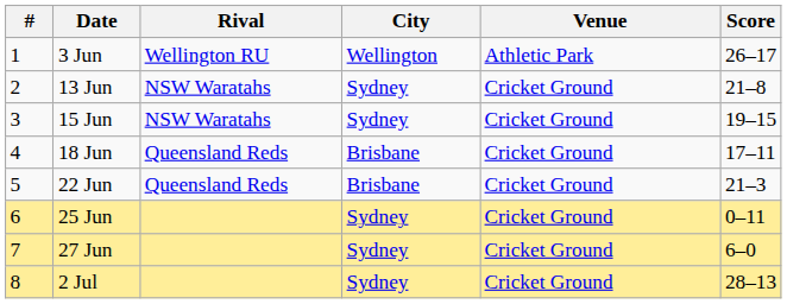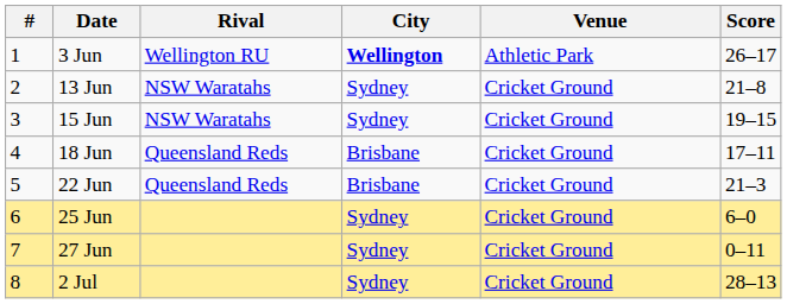3 Jun | City: normal -> bold
25 Jun | Score: 0–11 -> 6–0
27 Jun | Score: 6–0 -> 0–11
